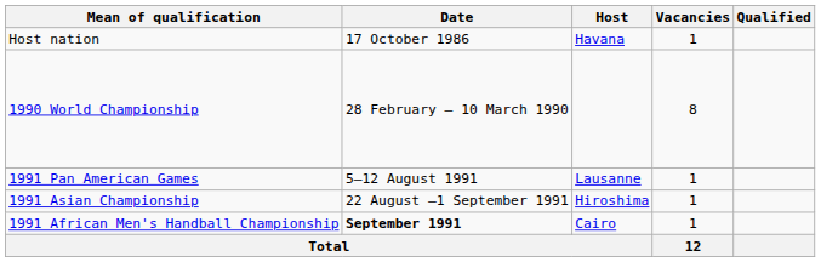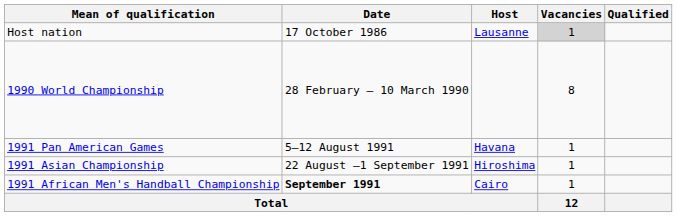Host nation | Host: Havana -> Lausanne
Host nation | Vacancies: no background -> lightgrey background
1991 Pan American Games | Host: Lausanne -> Havana
